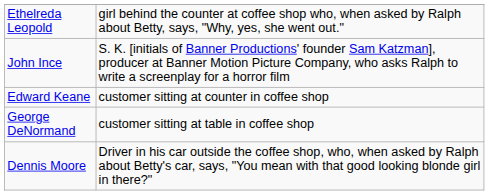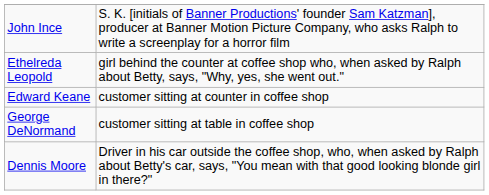rows swapped: John Ince <-> Ethelreda Leopold
